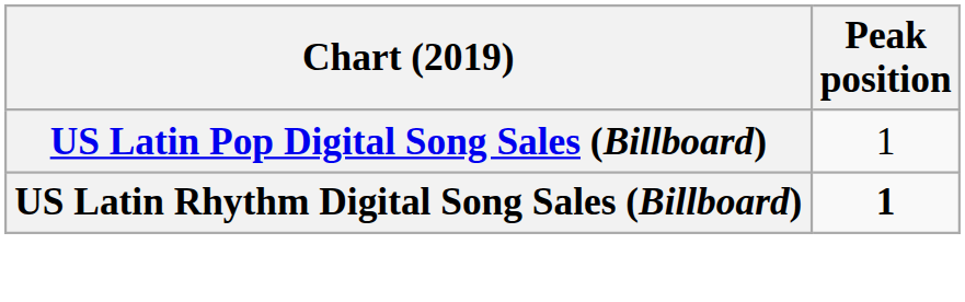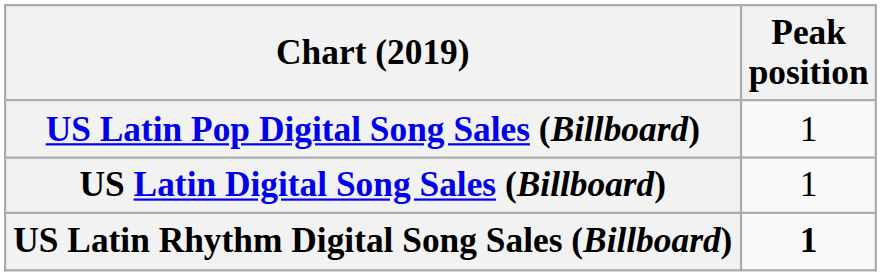+ row: US Latin Digital Song Sales (Billboard) | 1
